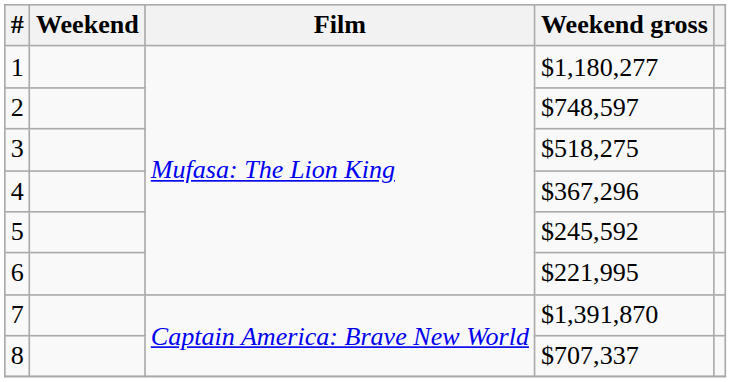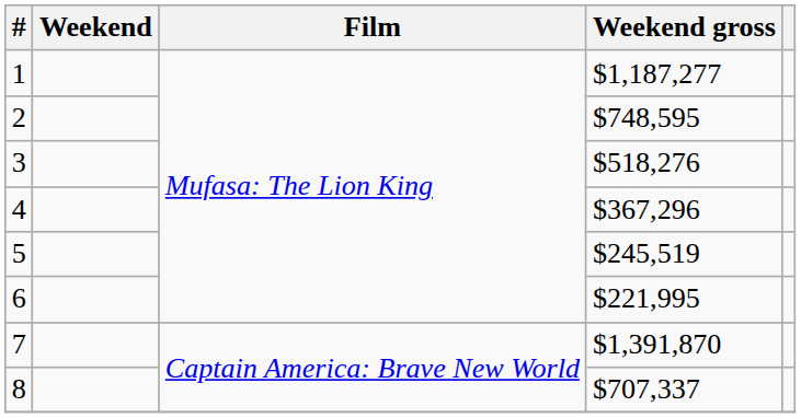1 | Weekend gross: $1,180,277 -> $1,187,277
2 | Weekend gross: $748,597 -> $748,595
3 | Weekend gross: $518,275 -> $518,276
5 | Weekend gross: $245,592 -> $245,519
